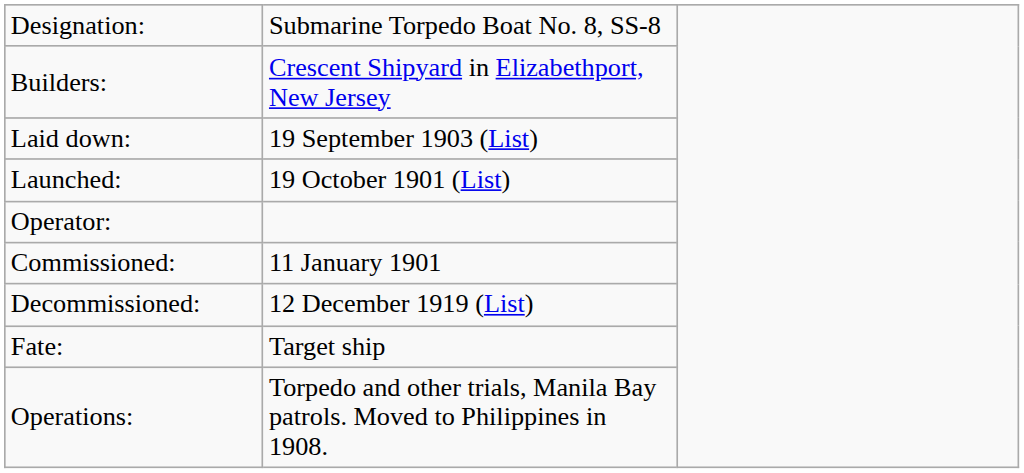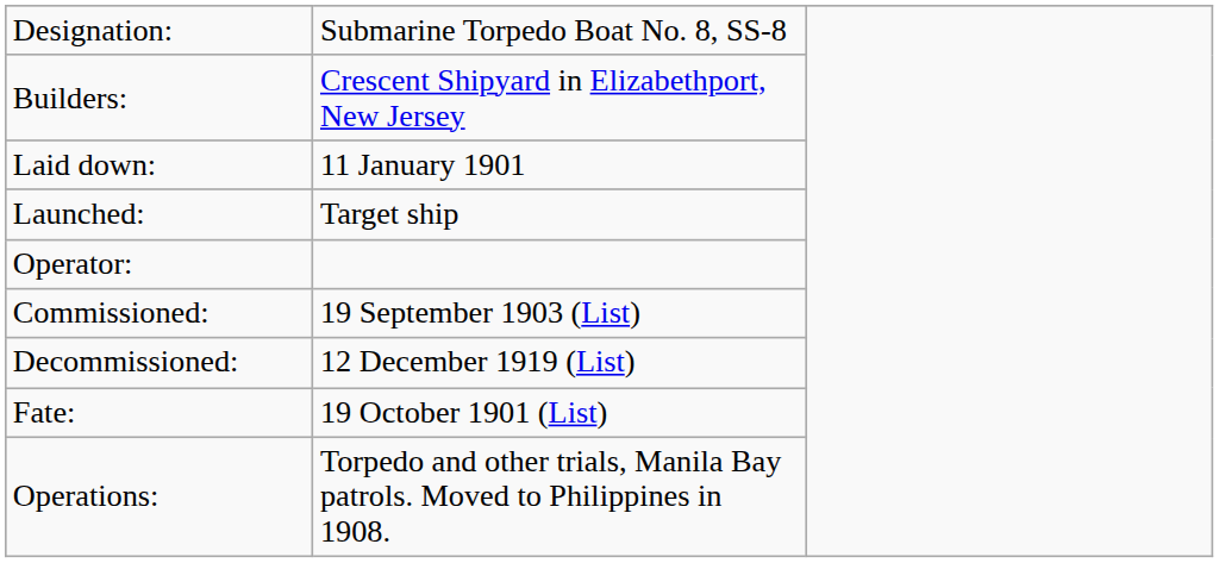Laid down: | column 2: 19 September 1903 (List) -> 11 January 1901
Launched: | column 2: 19 October 1901 (List) -> Target ship
Commissioned: | column 2: 11 January 1901 -> 19 September 1903 (List)
Fate: | column 2: Target ship -> 19 October 1901 (List)
